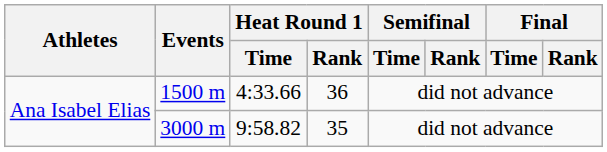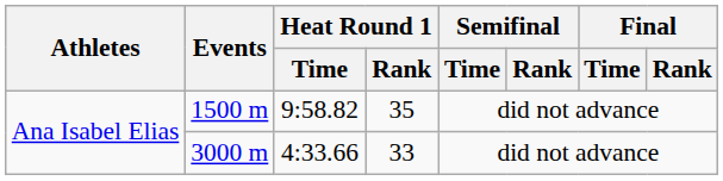1500 m | Heat Round 1 / Time: 4:33.66 -> 9:58.82
1500 m | Heat Round 1 / Rank: 36 -> 35
3000 m | Heat Round 1 / Time: 9:58.82 -> 4:33.66
3000 m | Heat Round 1 / Rank: 35 -> 33
